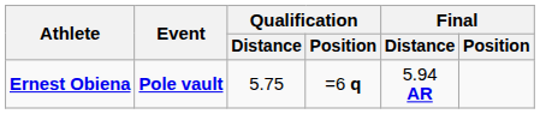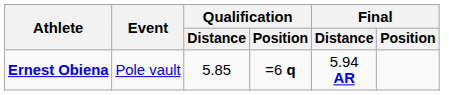Ernest Obiena | Event: bold -> normal
Ernest Obiena | Qualification / Distance: 5.75 -> 5.85
